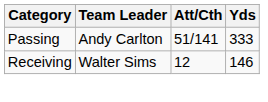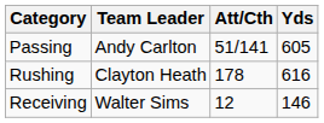Passing | Yds: 333 -> 605
+ row: Rushing | Clayton Heath | 178 | 616
